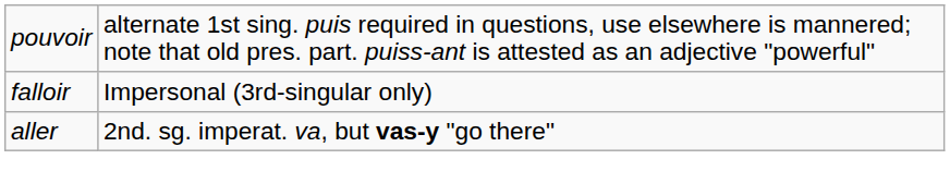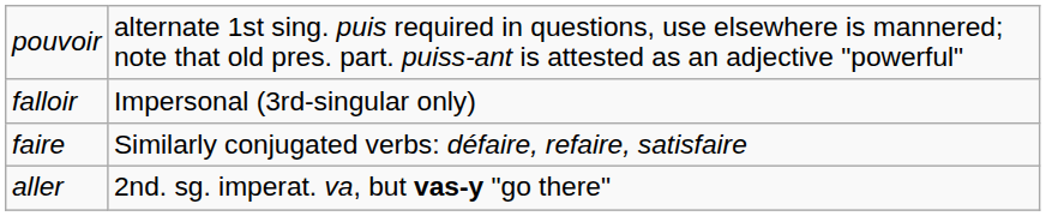+ row: faire | Similarly conjugated verbs: défaire, refaire, satisfaire
